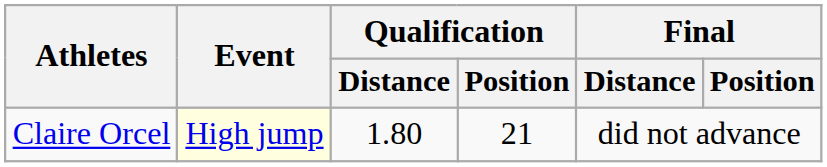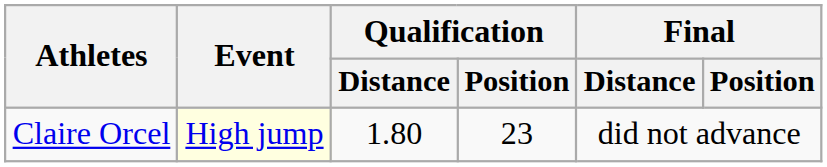Claire Orcel | Qualification / Position: 21 -> 23
